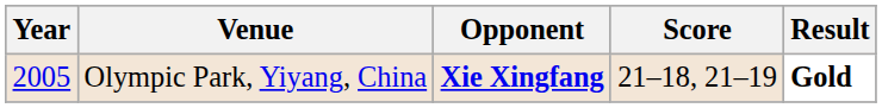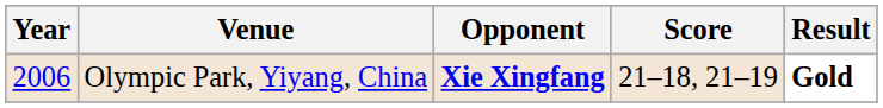Olympic Park, Yiyang, China | Year: 2005 -> 2006
